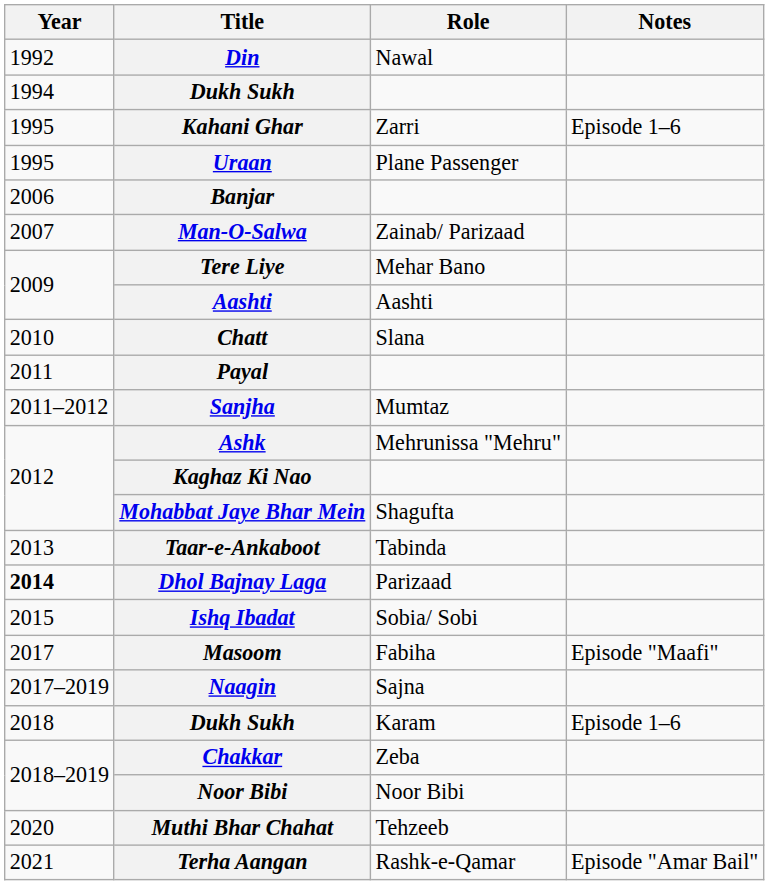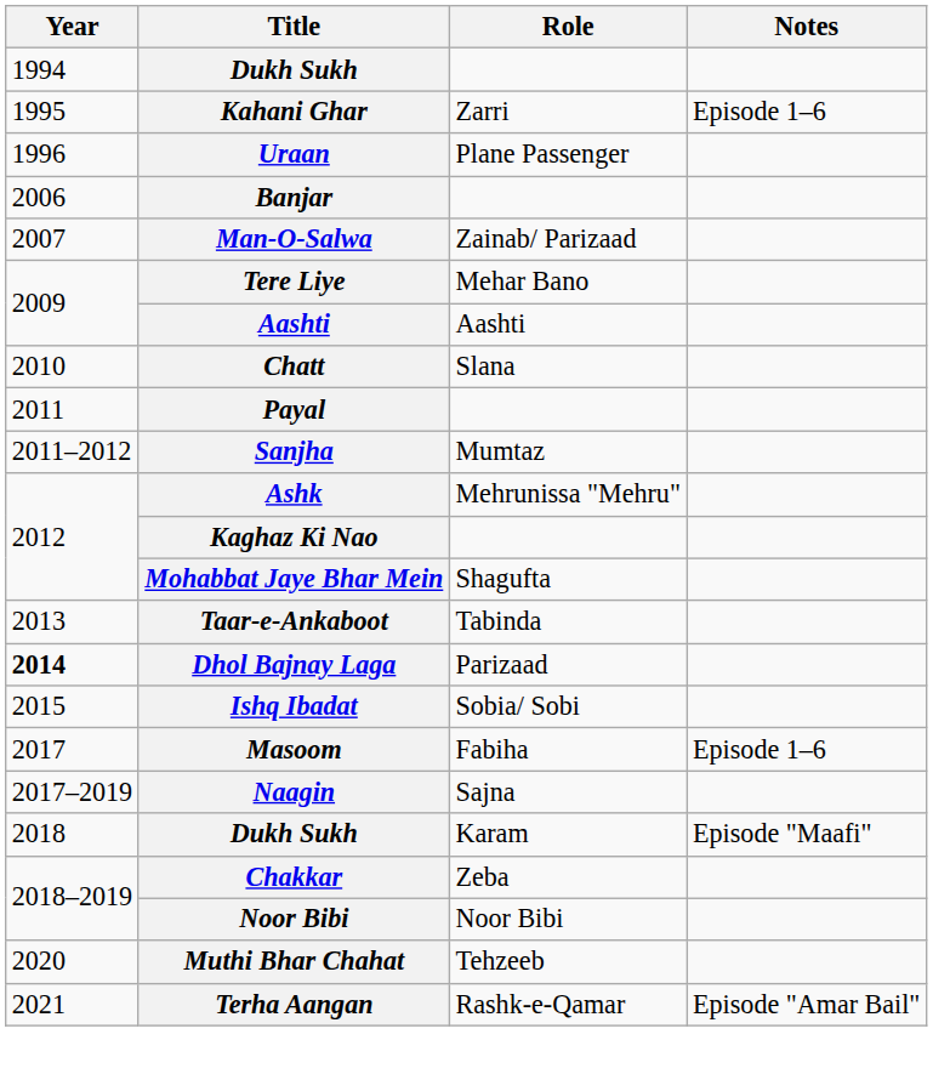- row: 1992 | Din | Nawal
Uraan | Year: 1995 -> 1996
Masoom | Notes: Episode "Maafi" -> Episode 1–6
Dukh Sukh / Karam | Notes: Episode 1–6 -> Episode "Maafi"
